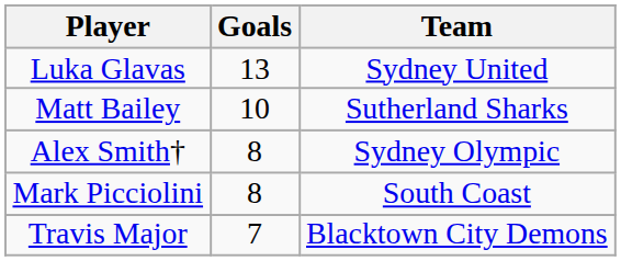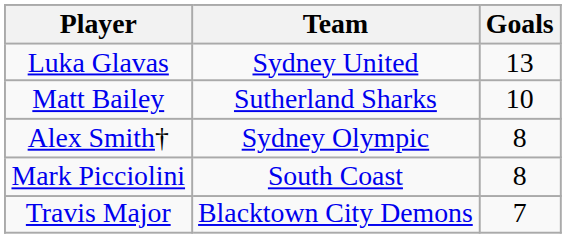columns swapped: Team <-> Goals
